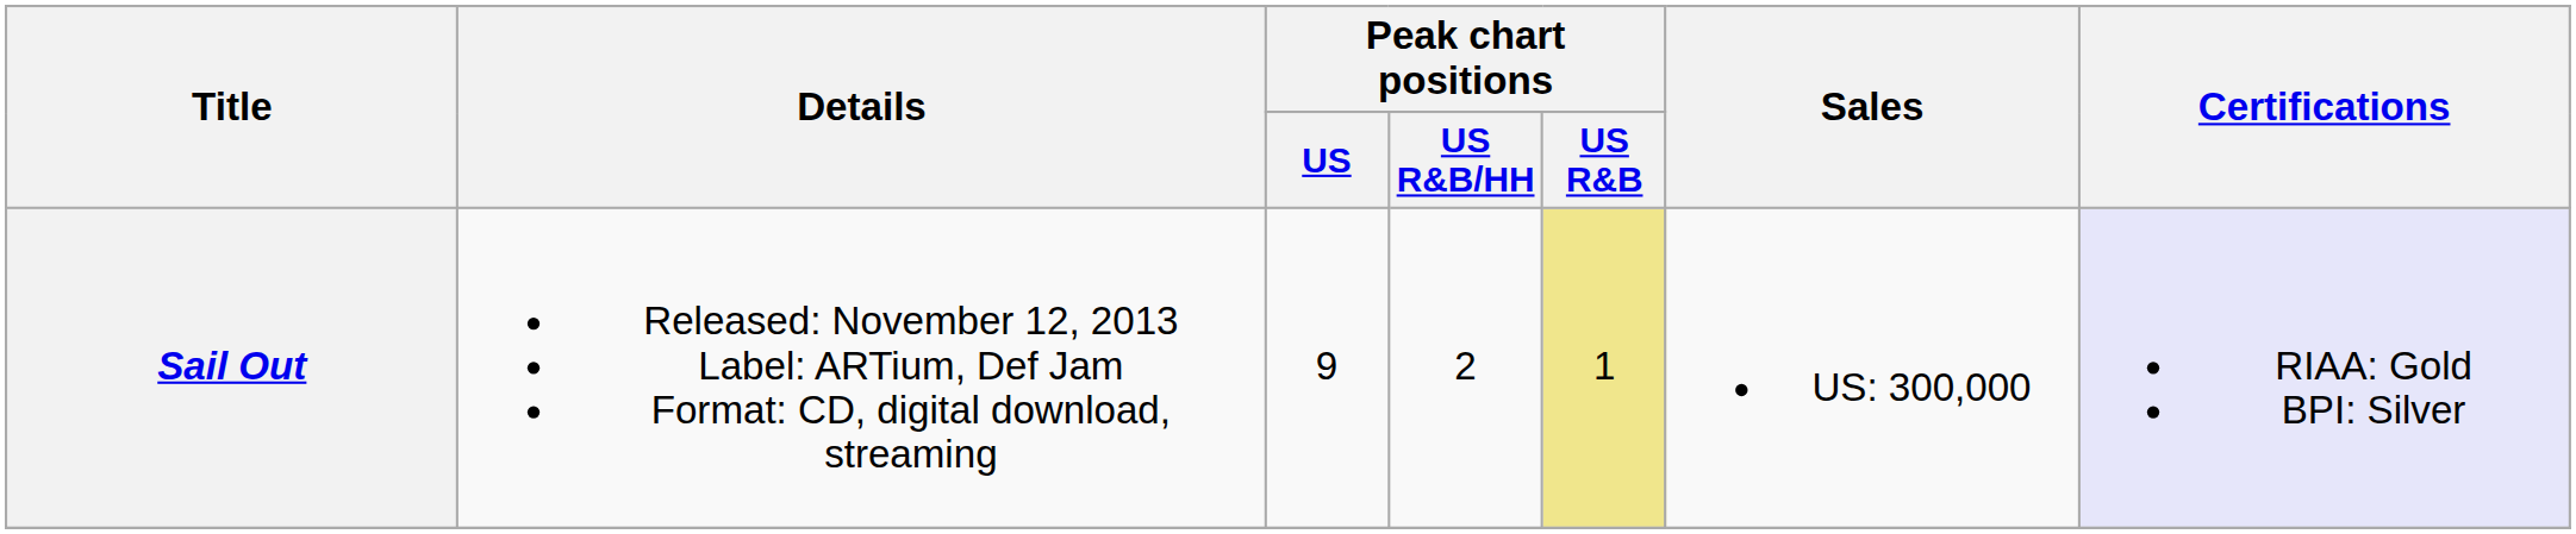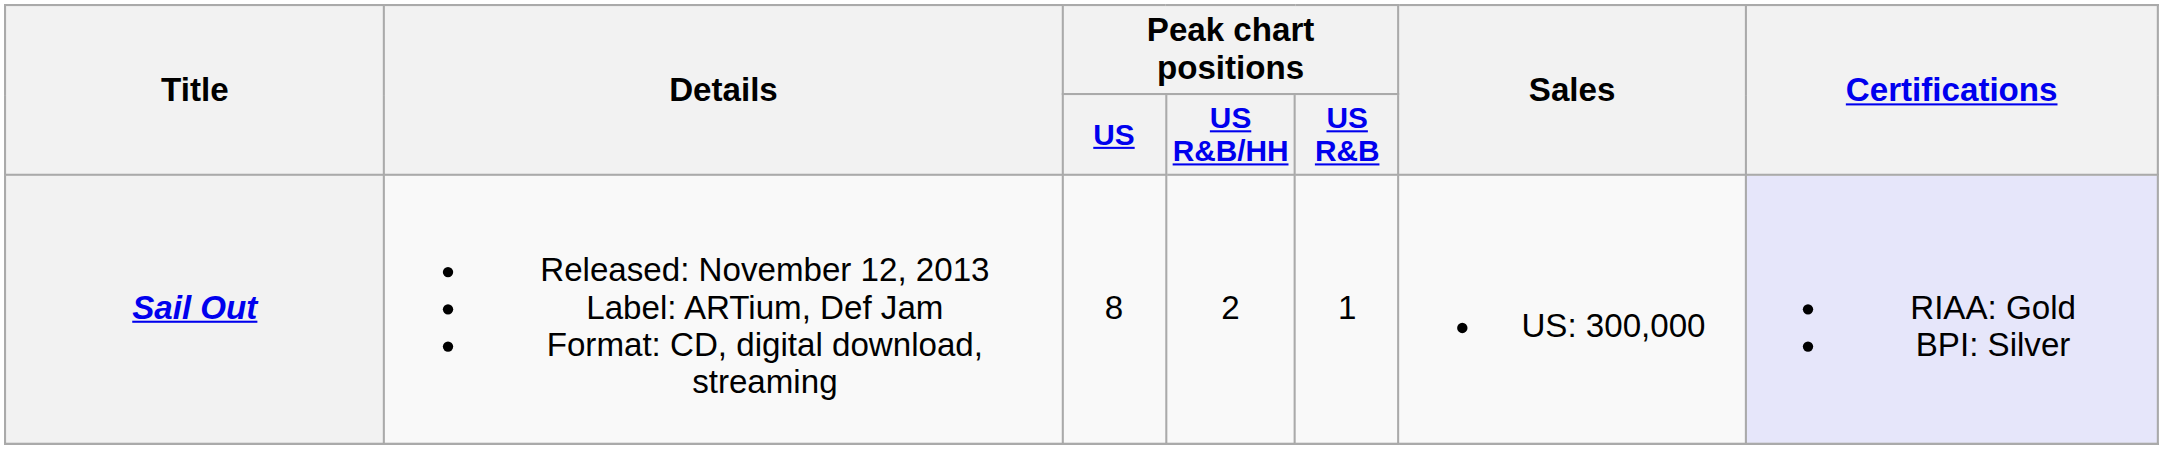Sail Out | Peak chart positions / US: 9 -> 8
Sail Out | Peak chart positions / US R&B: khaki background -> no background
